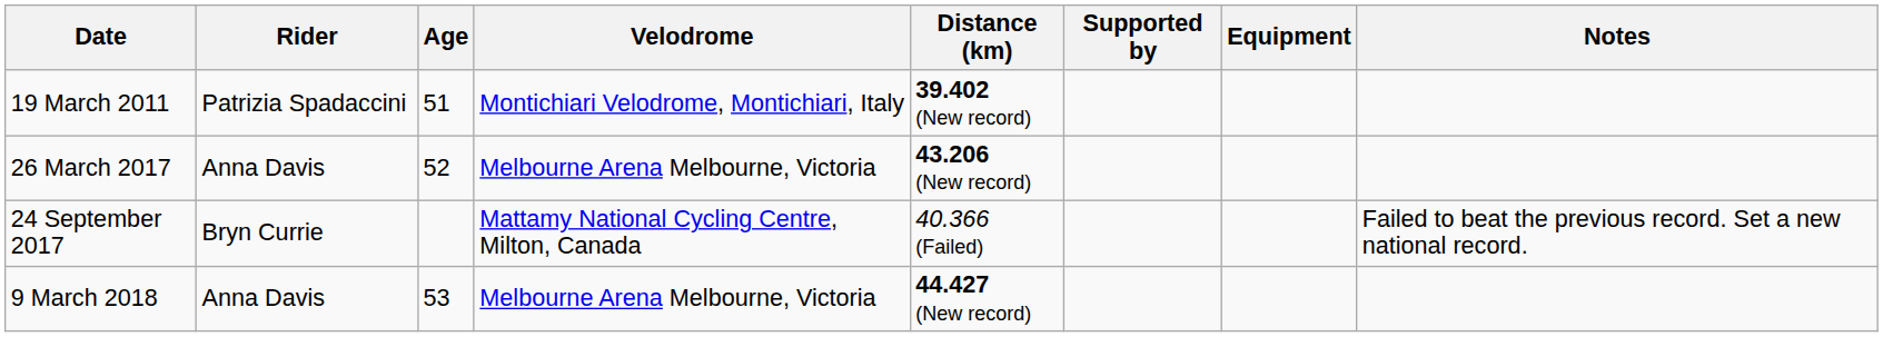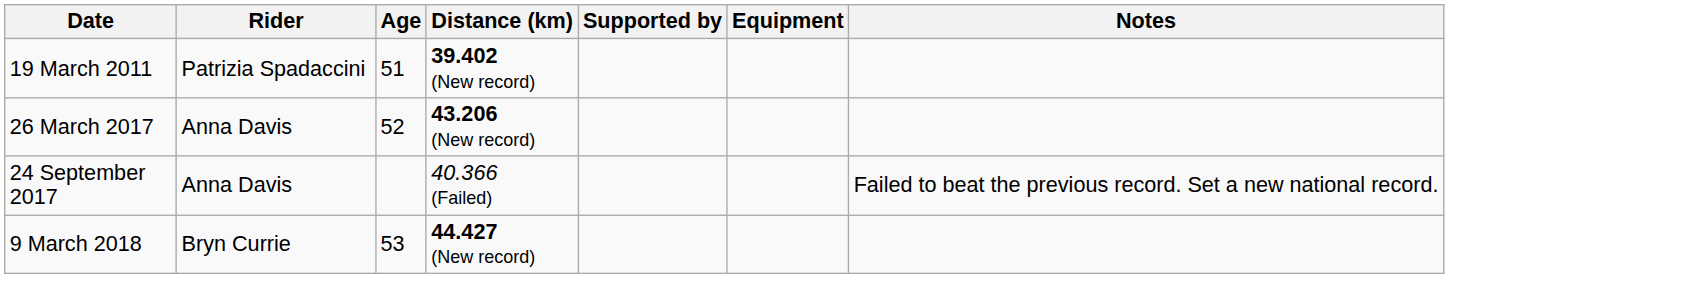- column: Velodrome | Montichiari Velodrome, Montichiari, Italy | Melbourne Arena Melbourne, Victoria | Mattamy National Cycling Centre, Milton, Canada | Melbourne Arena Melbourne, Victoria
24 September 2017 | Rider: Bryn Currie -> Anna Davis
9 March 2018 | Rider: Anna Davis -> Bryn Currie
